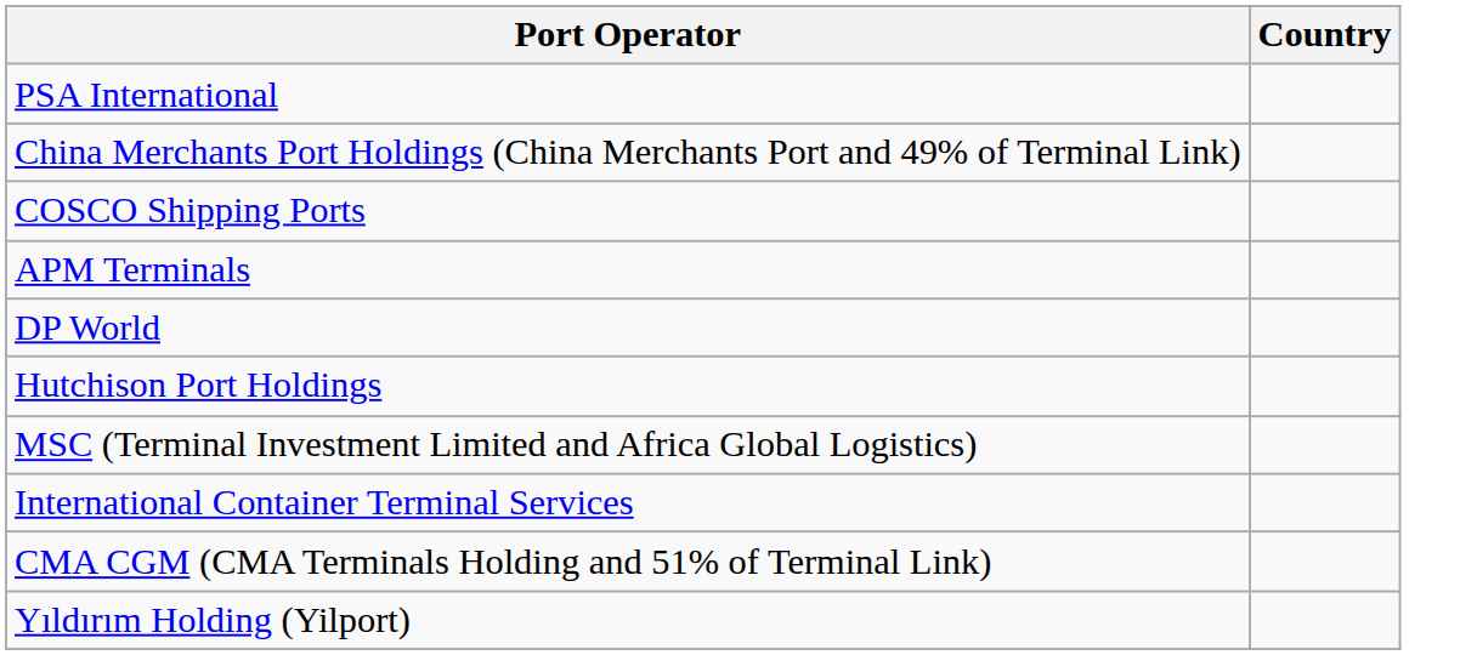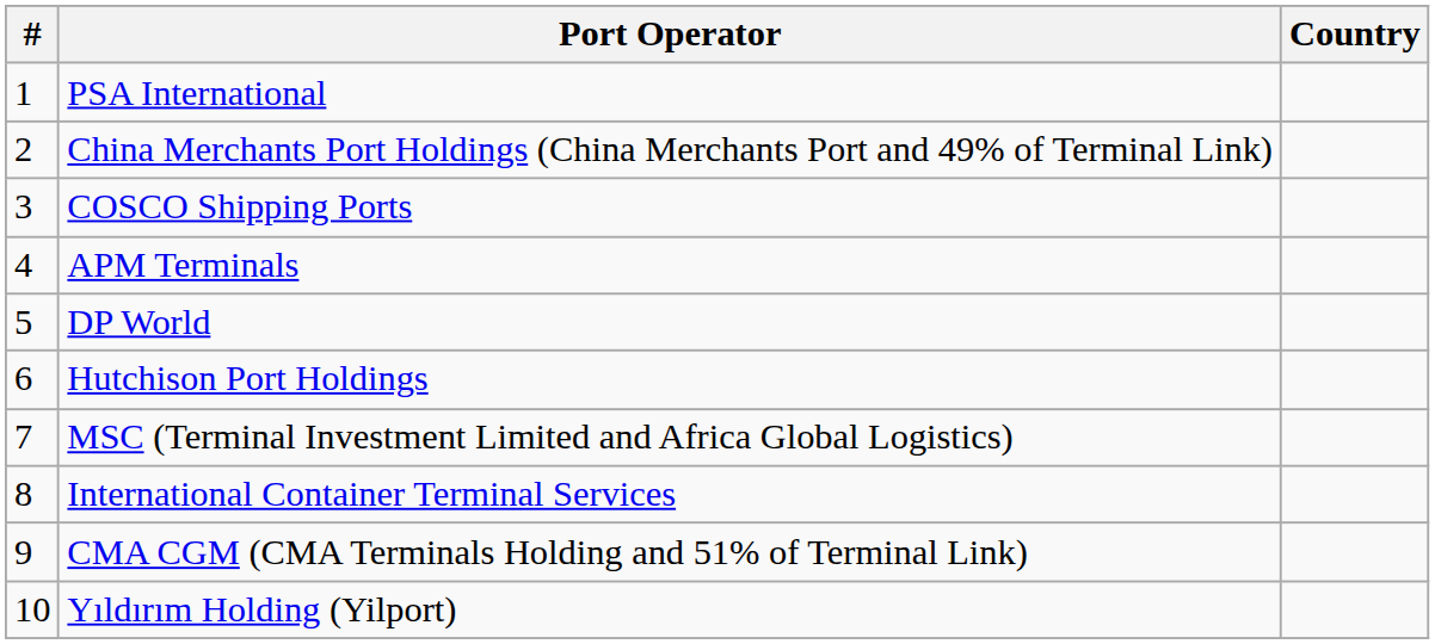+ column: # | 1 | 2 | 3 | 4 | 5 | 6 | 7 | 8 | 9 | 10
